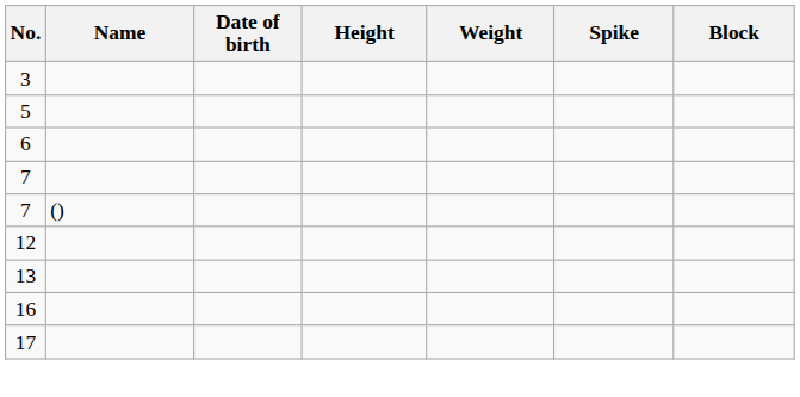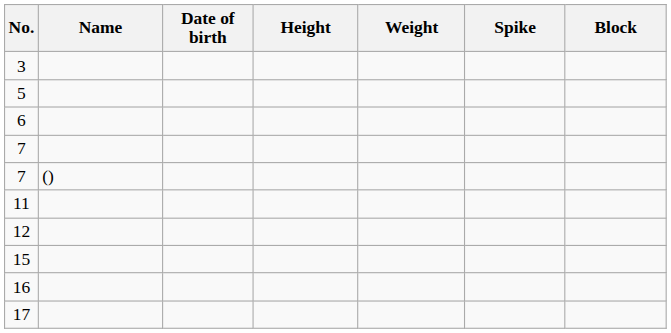+ row: 11
- row: 13
+ row: 15
